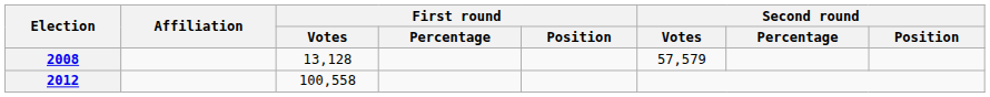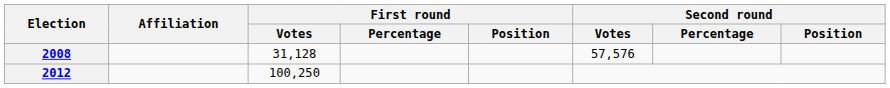2008 | First round / Votes: 13,128 -> 31,128
2008 | Second round / Votes: 57,579 -> 57,576
2012 | First round / Votes: 100,558 -> 100,250
